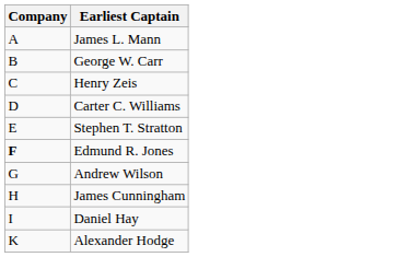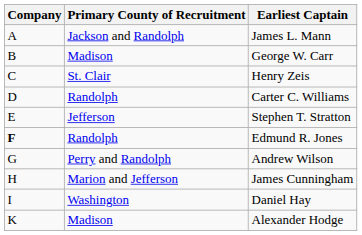+ column: Primary County of Recruitment | Jackson and Randolph | Madison | St. Clair | Randolph | Jefferson | Randolph | Perry and Randolph | Marion and Jefferson | Washington | Madison
